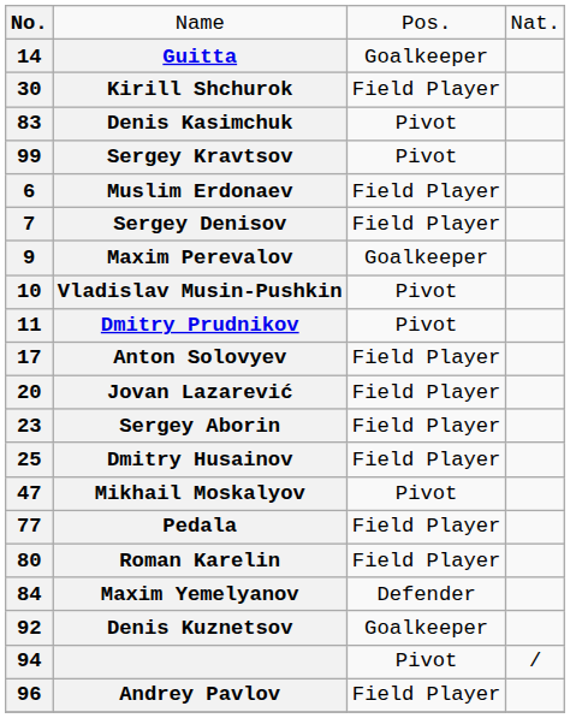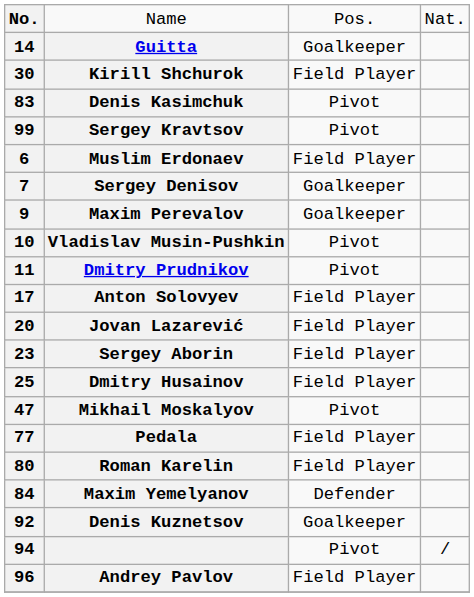Sergey Denisov | column 3: Field Player -> Goalkeeper
